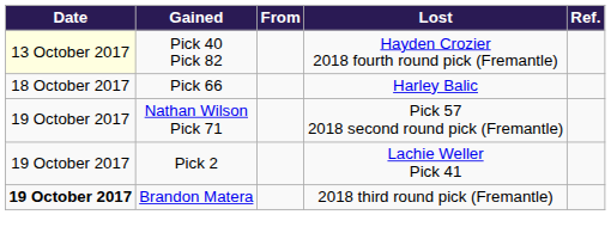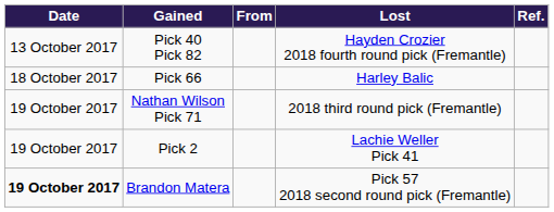Pick 40 Pick 82 | Date: lightyellow background -> no background
Nathan Wilson Pick 71 | Lost: Pick 57 2018 second round pick (Fremantle) -> 2018 third round pick (Fremantle)
Brandon Matera | Lost: 2018 third round pick (Fremantle) -> Pick 57 2018 second round pick (Fremantle)
